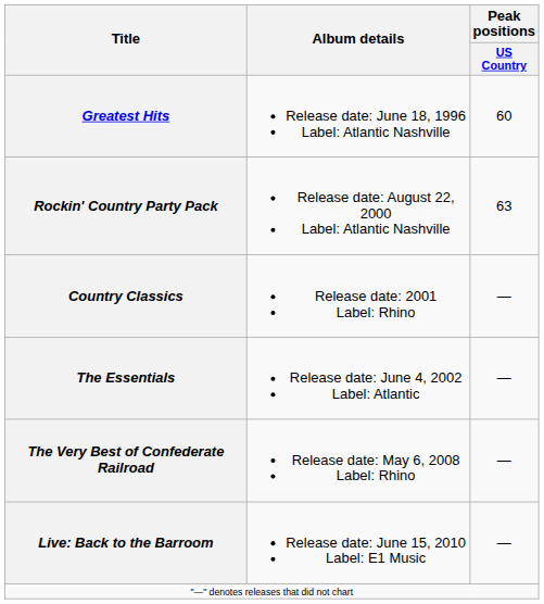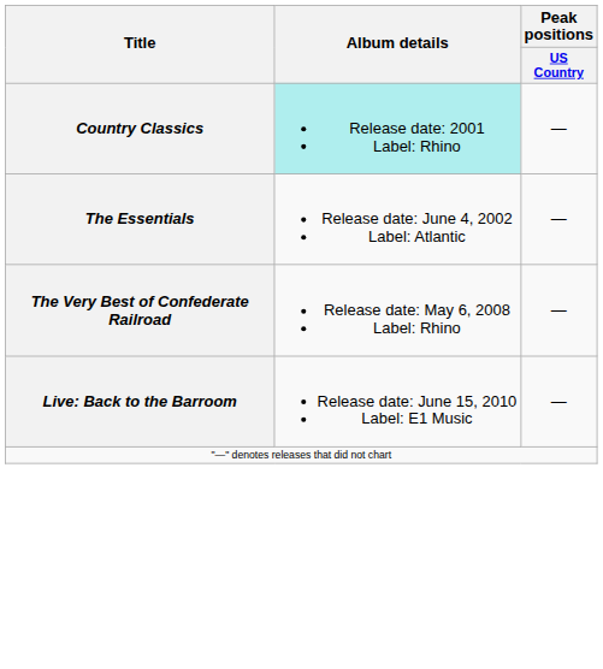- row: Greatest Hits | Release date: June 18, 1996 Label: Atlantic Nashville | 60
- row: Rockin' Country Party Pack | Release date: August 22, 2000 Label: Atlantic Nashville | 63
Country Classics | Album details: no background -> paleturquoise background
